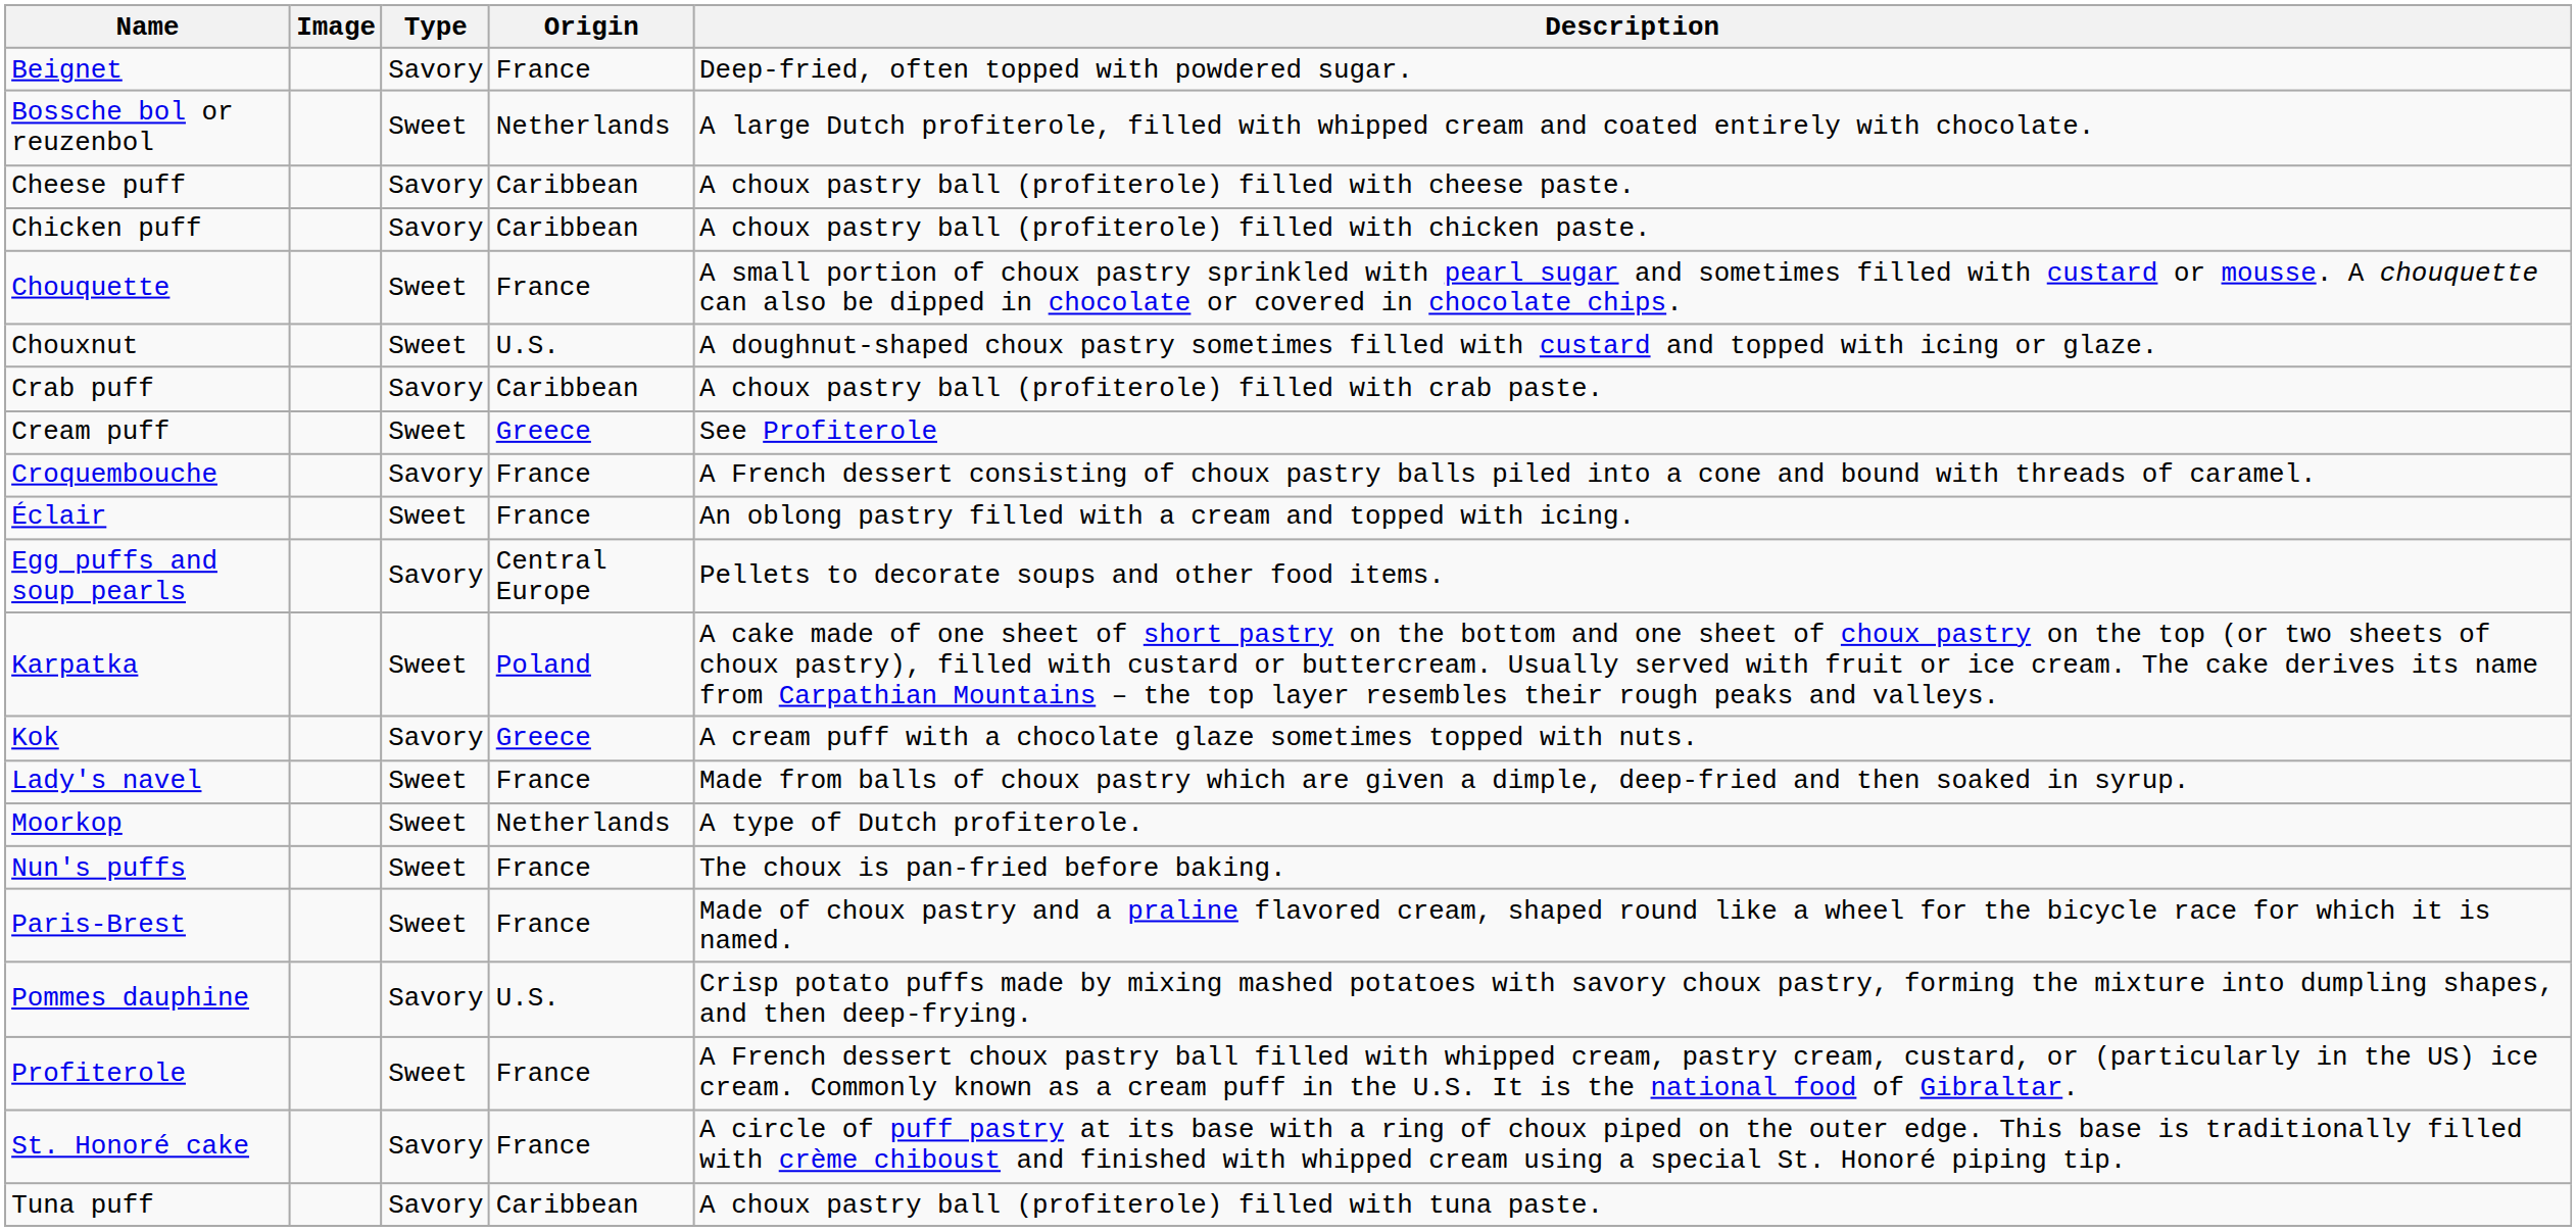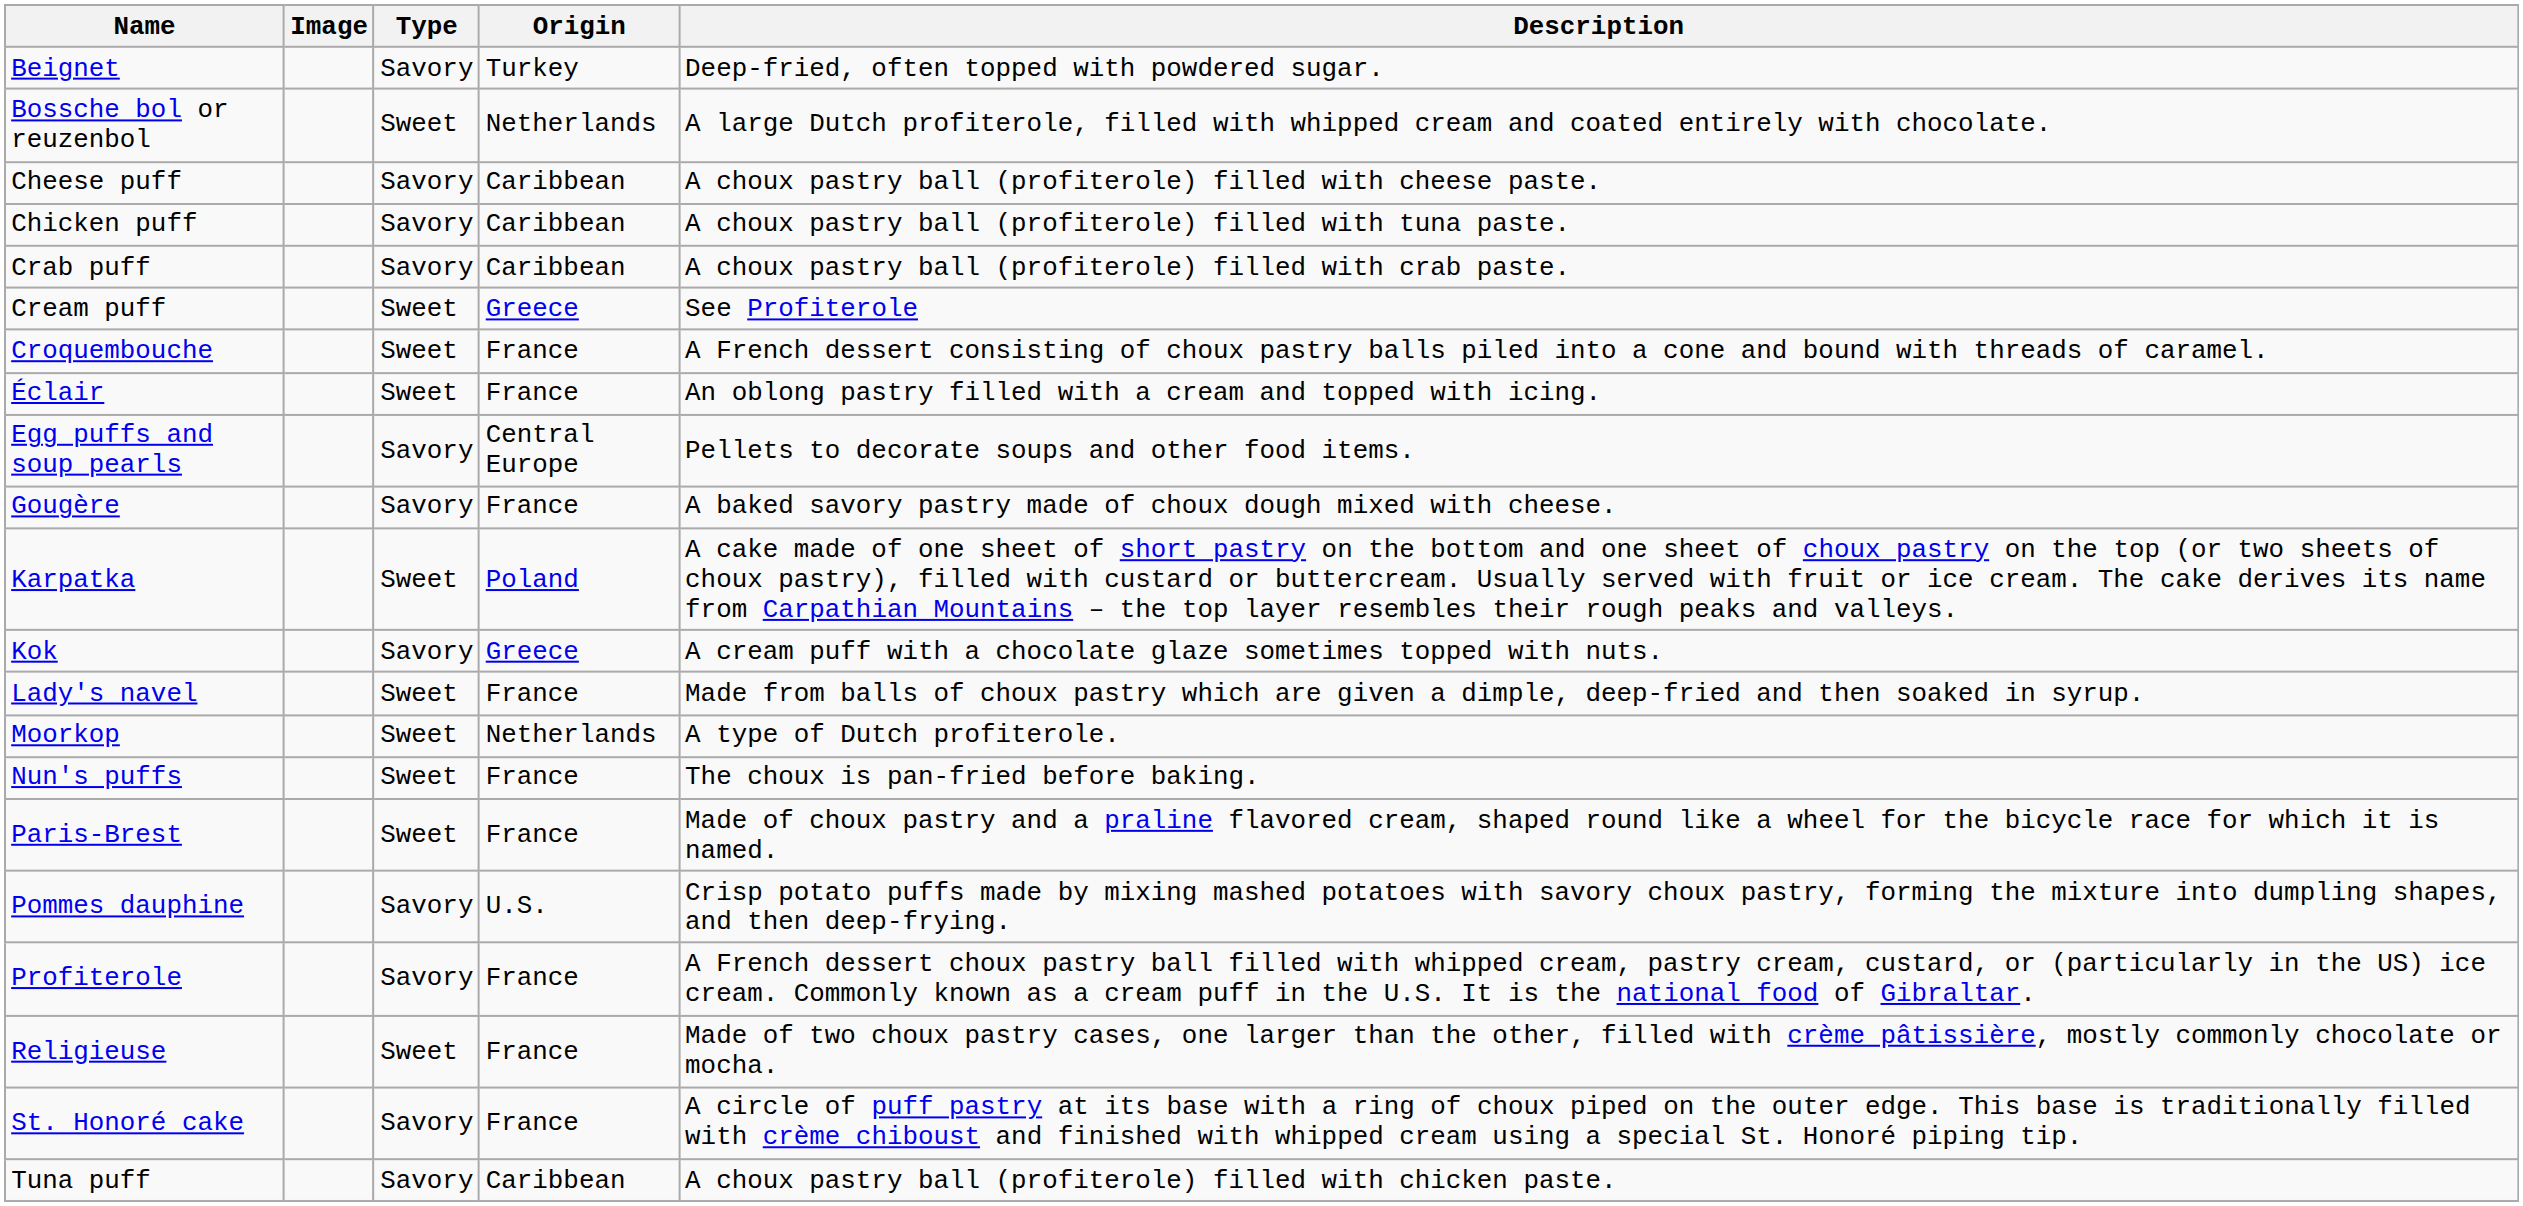Beignet | Origin: France -> Turkey
Chicken puff | Description: A choux pastry ball (profiterole) filled with chicken paste. -> A choux pastry ball (profiterole) filled with tuna paste.
- row: Chouquette | Sweet | France | A small portion of choux pastry sprinkled with pearl sugar and sometimes filled with custard or mousse. A chouquette can also be dipped in chocolate or covered in chocolate chips.
- row: Chouxnut | Sweet | U.S. | A doughnut-shaped choux pastry sometimes filled with custard and topped with icing or glaze.
Croquembouche | Type: Savory -> Sweet
+ row: Gougère | Savory | France | A baked savory pastry made of choux dough mixed with cheese.
Profiterole | Type: Sweet -> Savory
+ row: Religieuse | Sweet | France | Made of two choux pastry cases, one larger than the other, filled with crème pâtissière, mostly commonly chocolate or mocha.
Tuna puff | Description: A choux pastry ball (profiterole) filled with tuna paste. -> A choux pastry ball (profiterole) filled with chicken paste.
